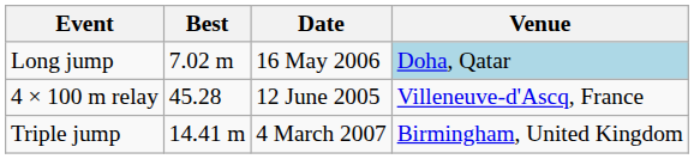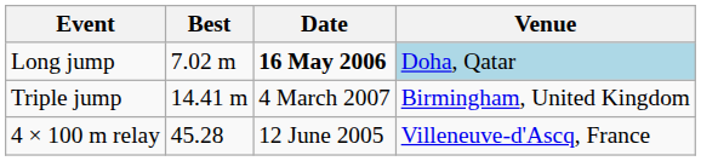Long jump | Date: normal -> bold
rows swapped: Triple jump <-> 4 × 100 m relay
